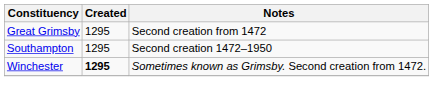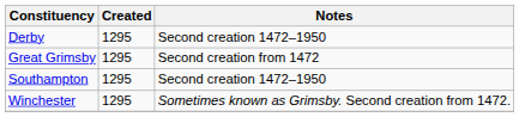+ row: Derby | 1295 | Second creation 1472–1950
Winchester | Created: bold -> normal
